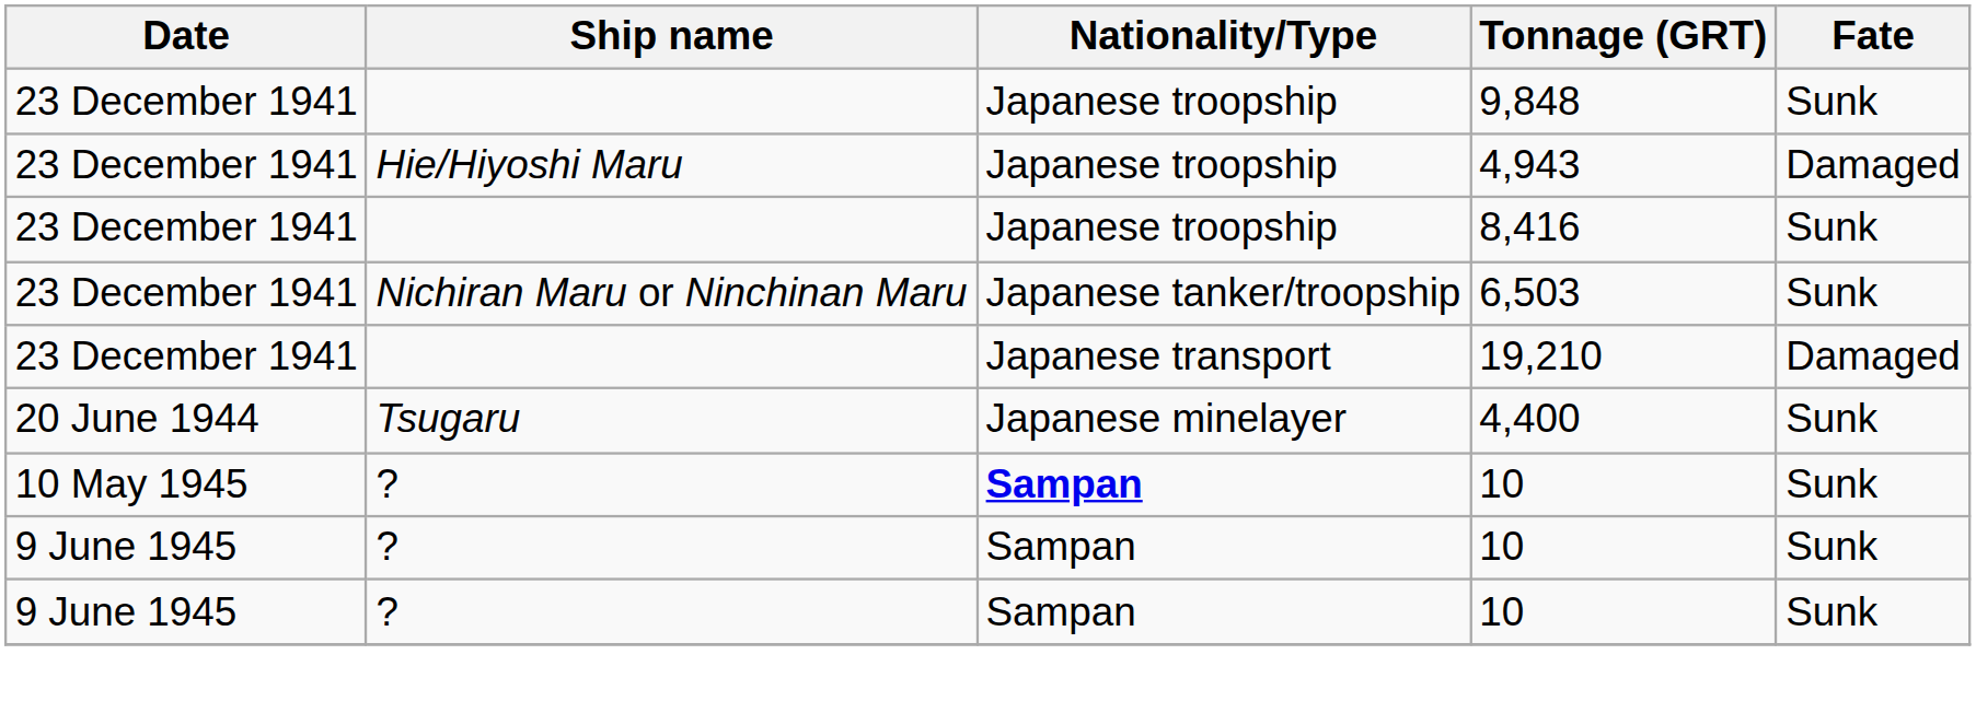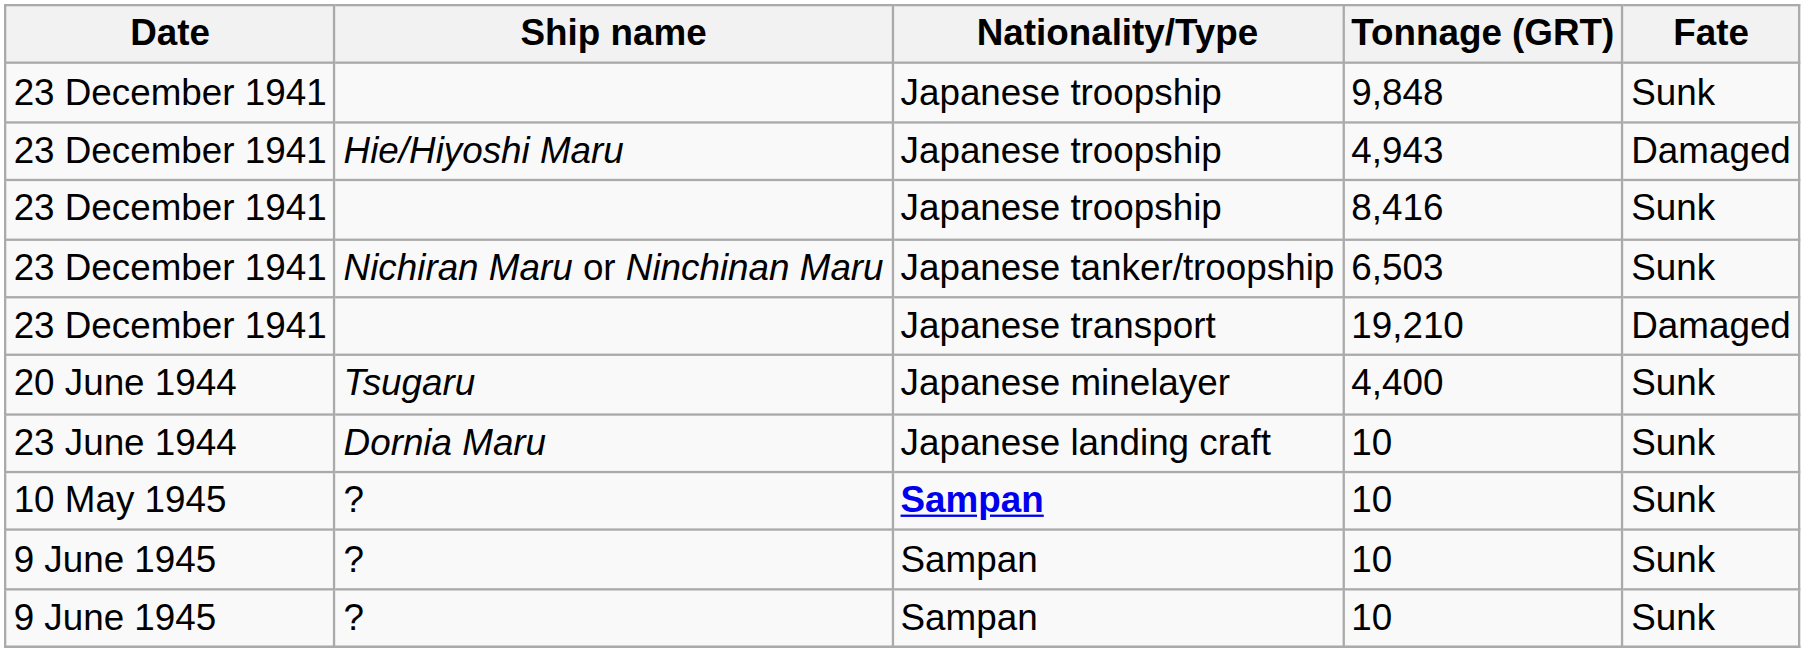+ row: 23 June 1944 | Dornia Maru | Japanese landing craft | 10 | Sunk
